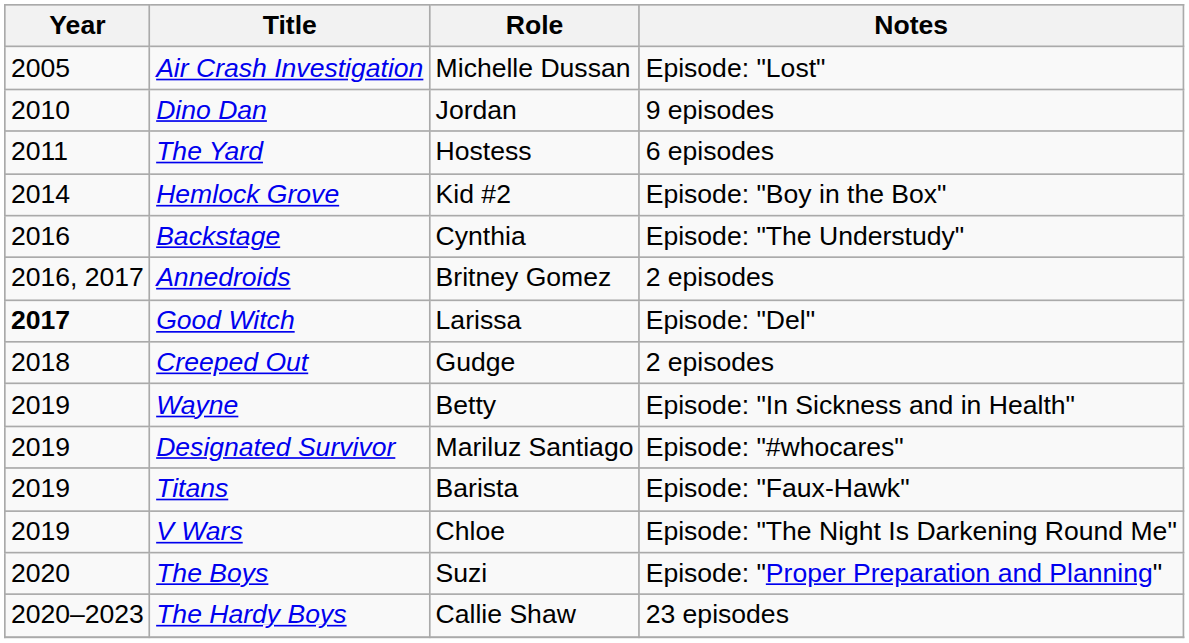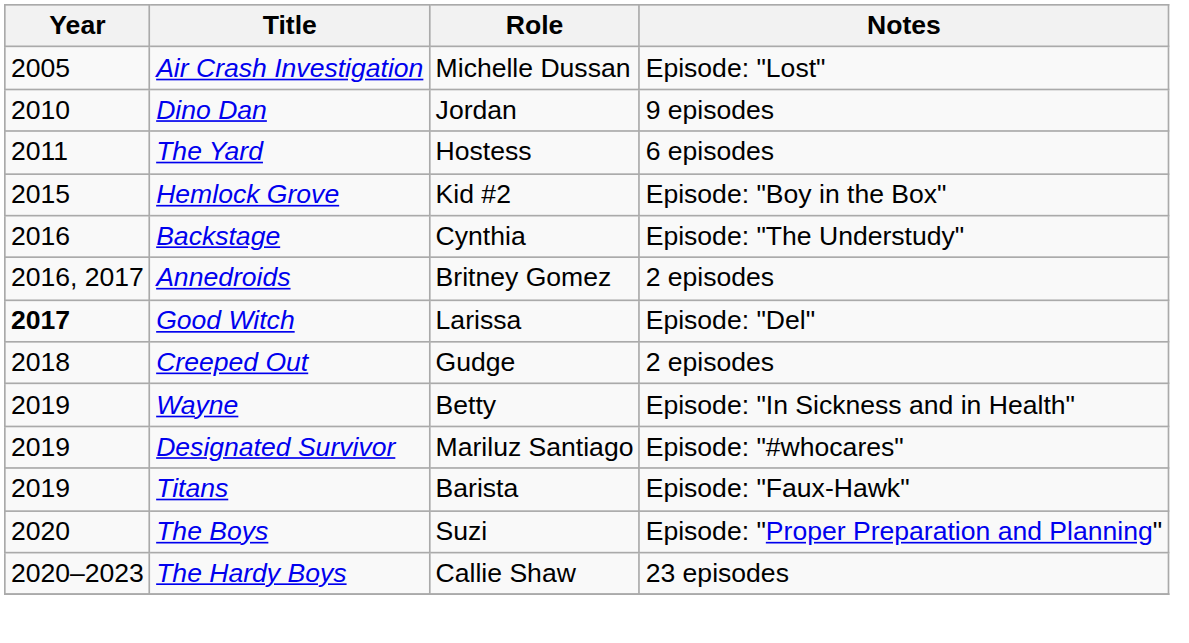Hemlock Grove | Year: 2014 -> 2015
- row: 2019 | V Wars | Chloe | Episode: "The Night Is Darkening Round Me"
